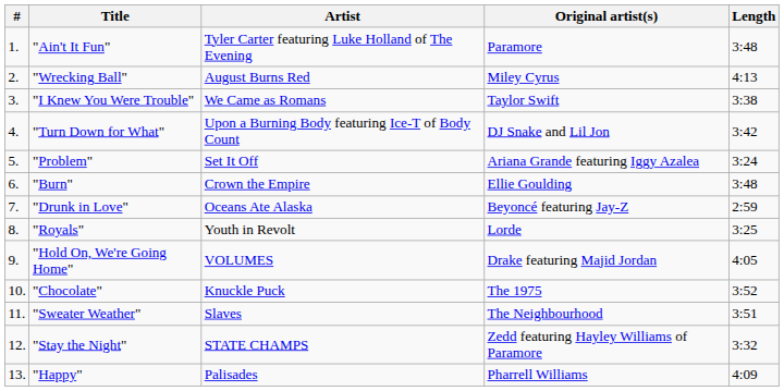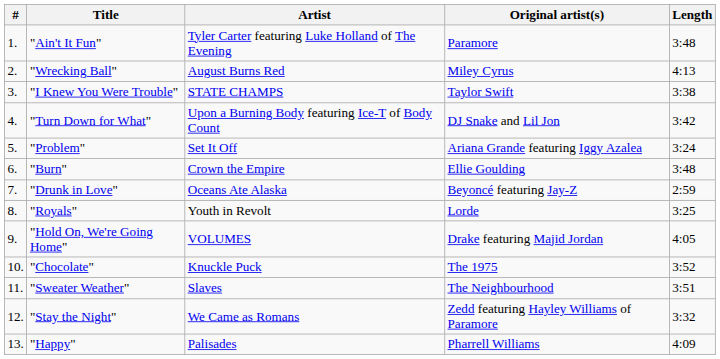"I Knew You Were Trouble" | Artist: We Came as Romans -> STATE CHAMPS
"Stay the Night" | Artist: STATE CHAMPS -> We Came as Romans
